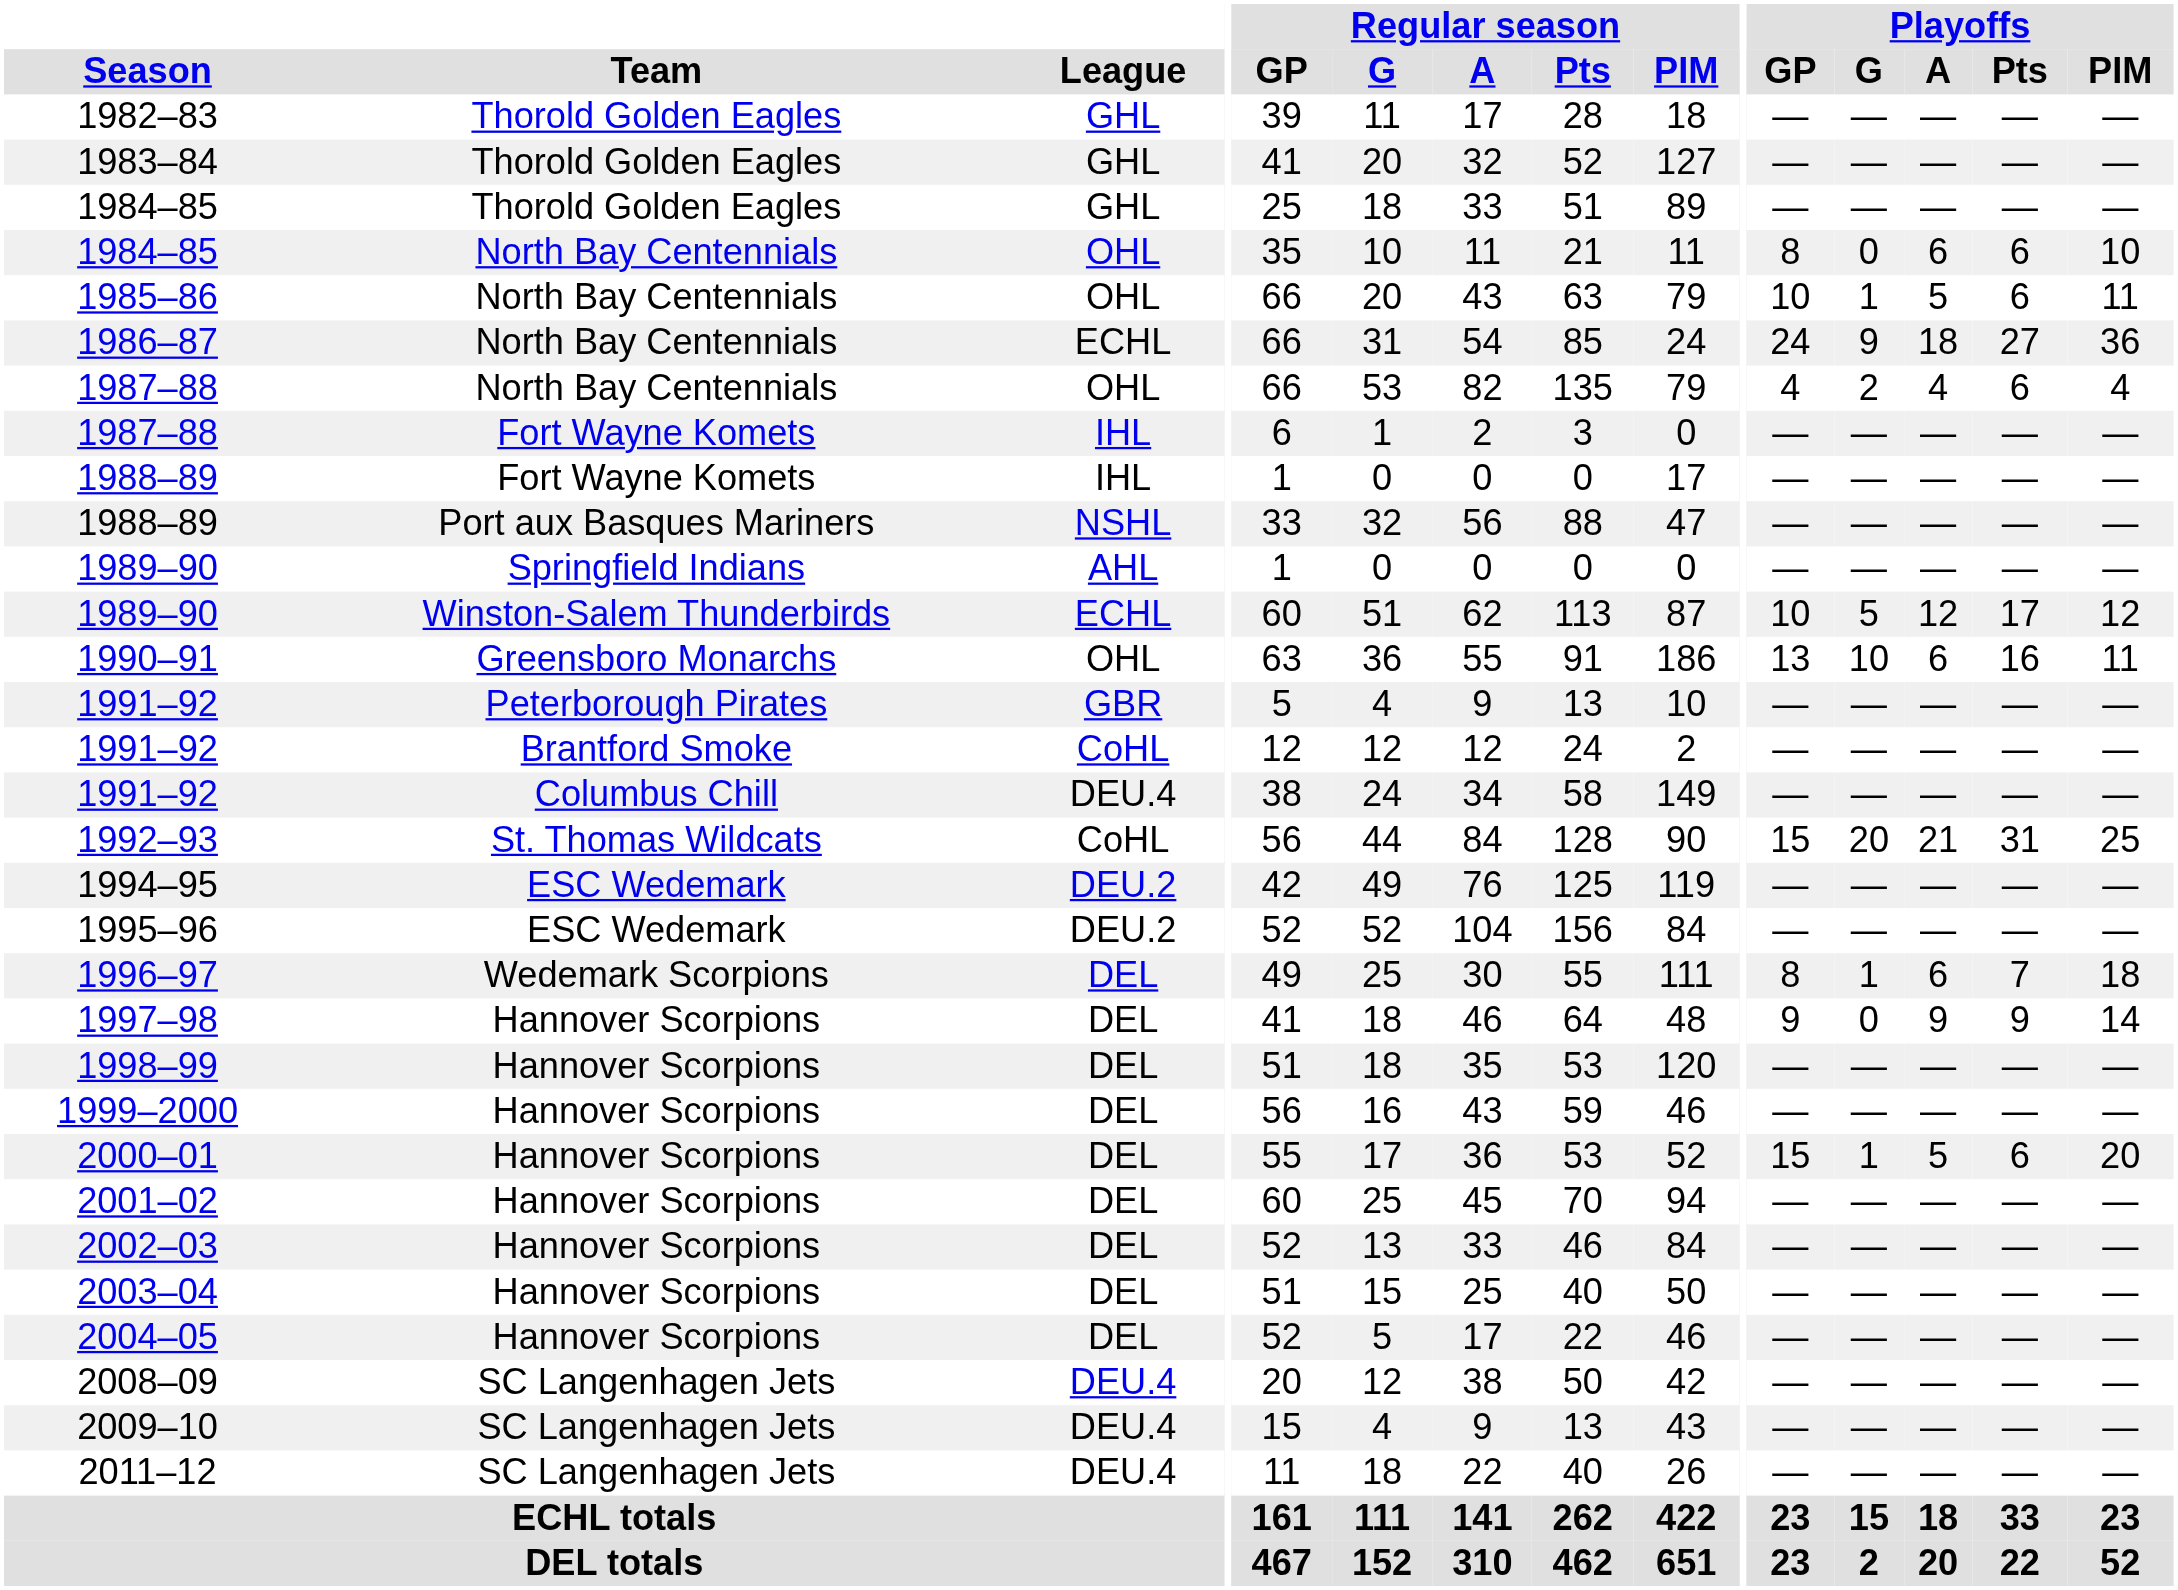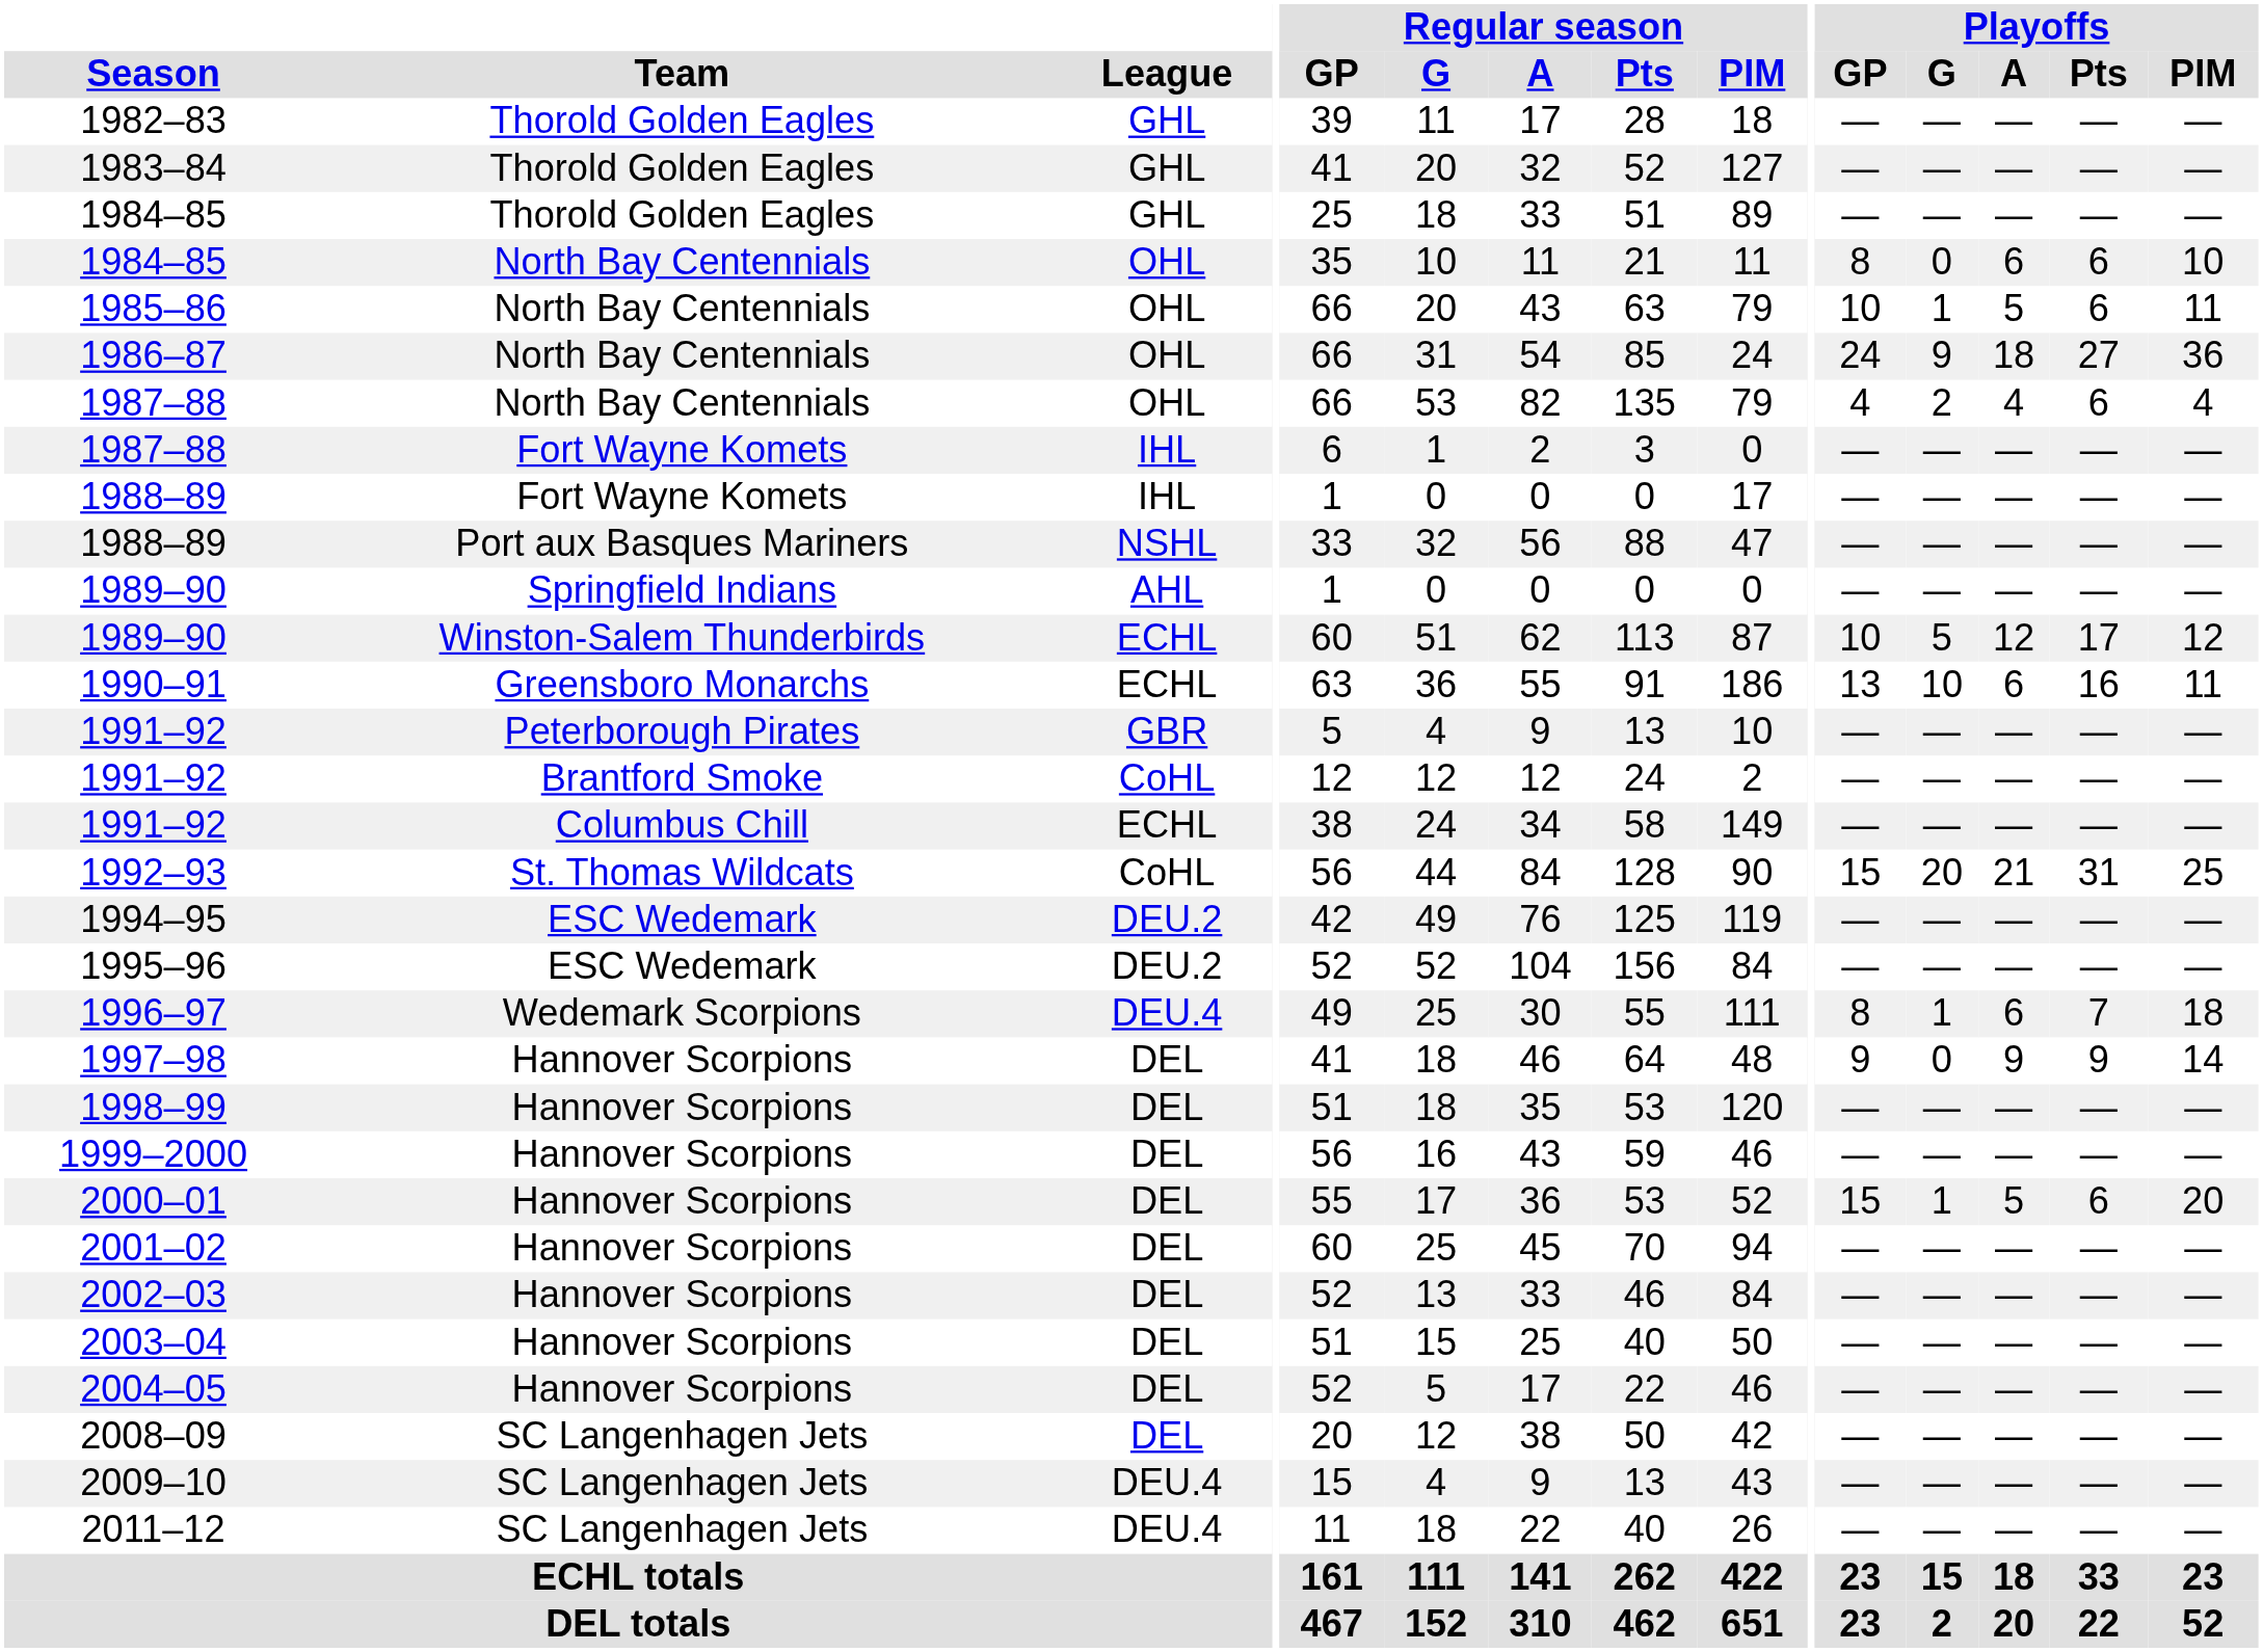1986–87 | League: ECHL -> OHL
1990–91 | League: OHL -> ECHL
1991–92 / Columbus Chill | League: DEU.4 -> ECHL
1996–97 | League: DEL -> DEU.4
2008–09 | League: DEU.4 -> DEL
